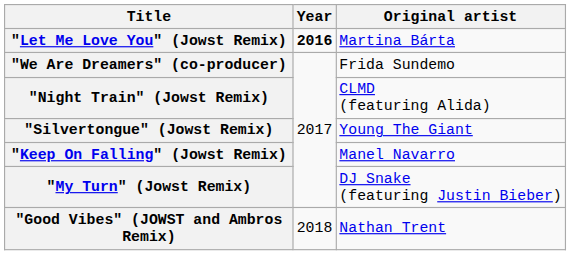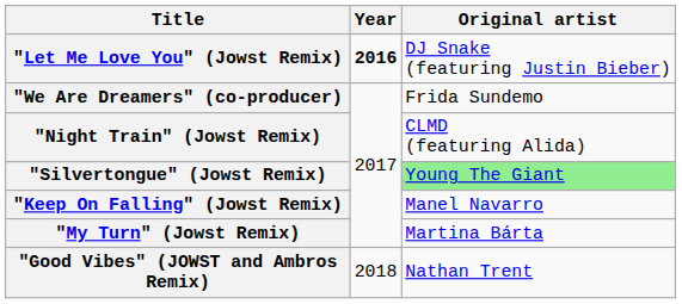"Let Me Love You" (Jowst Remix) | Original artist: Martina Bárta -> DJ Snake (featuring Justin Bieber)
"Silvertongue" (Jowst Remix) | Original artist: no background -> lightgreen background
"My Turn" (Jowst Remix) | Original artist: DJ Snake (featuring Justin Bieber) -> Martina Bárta
